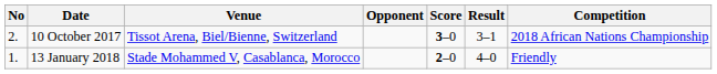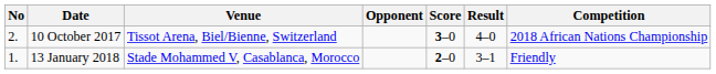10 October 2017 | Result: 3–1 -> 4–0
13 January 2018 | Result: 4–0 -> 3–1
